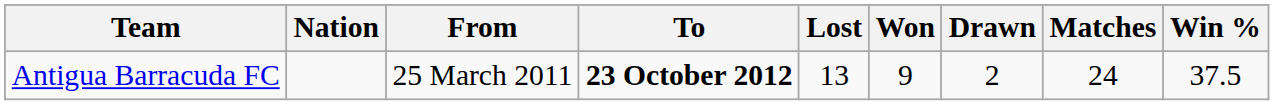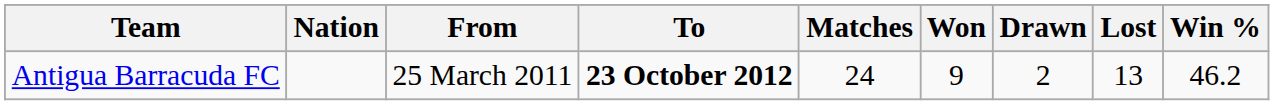columns swapped: Matches <-> Lost
Antigua Barracuda FC | Win %: 37.5 -> 46.2
